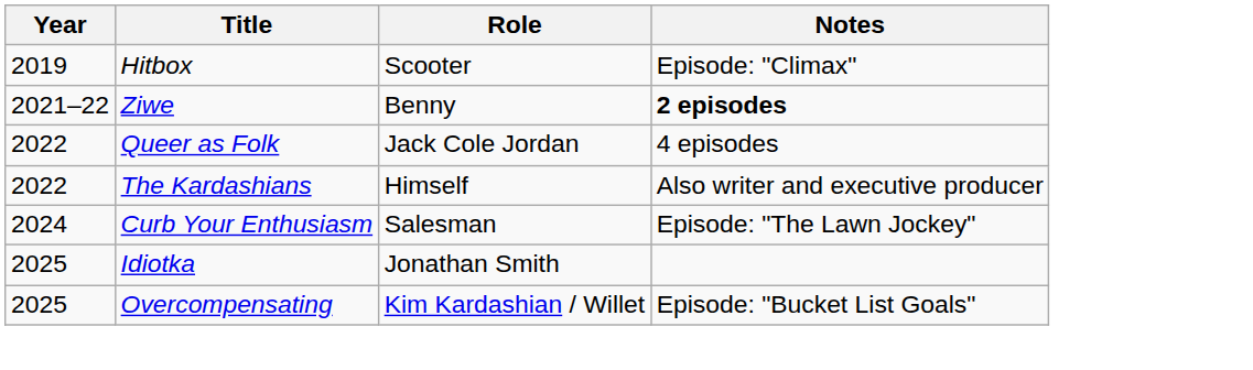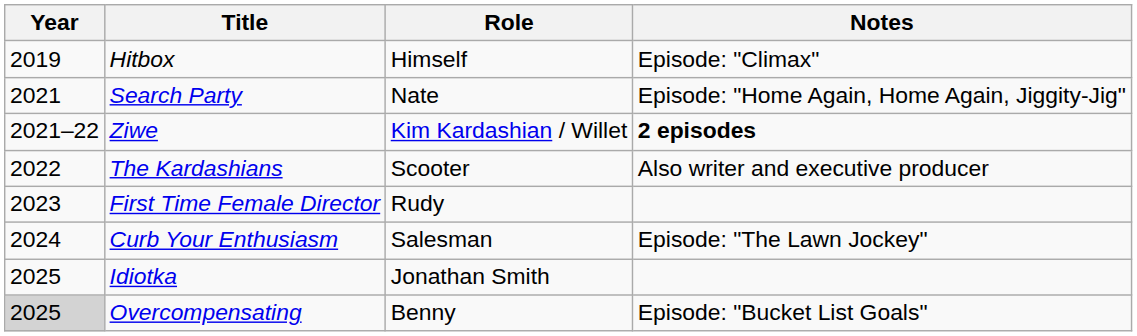Hitbox | Role: Scooter -> Himself
+ row: 2021 | Search Party | Nate | Episode: "Home Again, Home Again, Jiggity-Jig"
Ziwe | Role: Benny -> Kim Kardashian / Willet
- row: 2022 | Queer as Folk | Jack Cole Jordan | 4 episodes
The Kardashians | Role: Himself -> Scooter
+ row: 2023 | First Time Female Director | Rudy
Overcompensating | Year: no background -> lightgrey background
Overcompensating | Role: Kim Kardashian / Willet -> Benny
